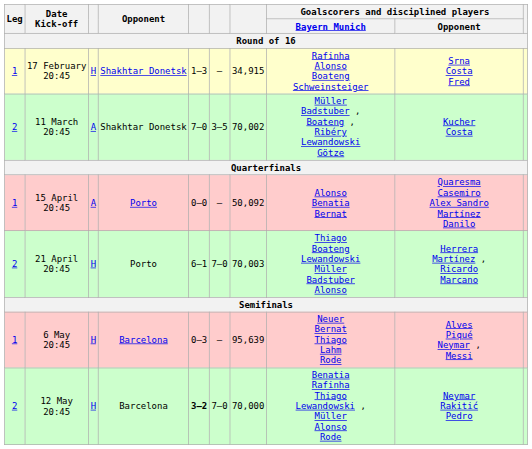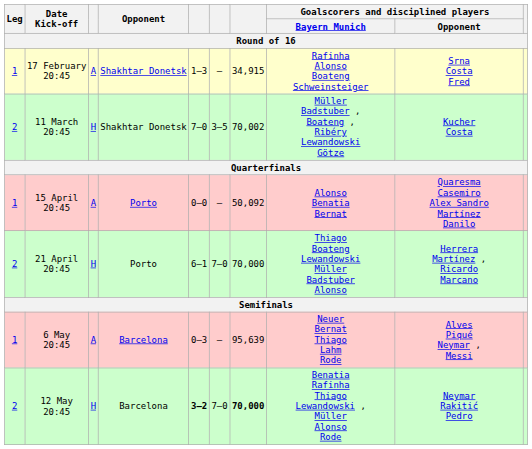17 February 20:45 | column 3: H -> A
11 March 20:45 | column 3: A -> H
21 April 20:45 | column 7: 70,003 -> 70,000
6 May 20:45 | column 3: H -> A
12 May 20:45 | column 7: normal -> bold
